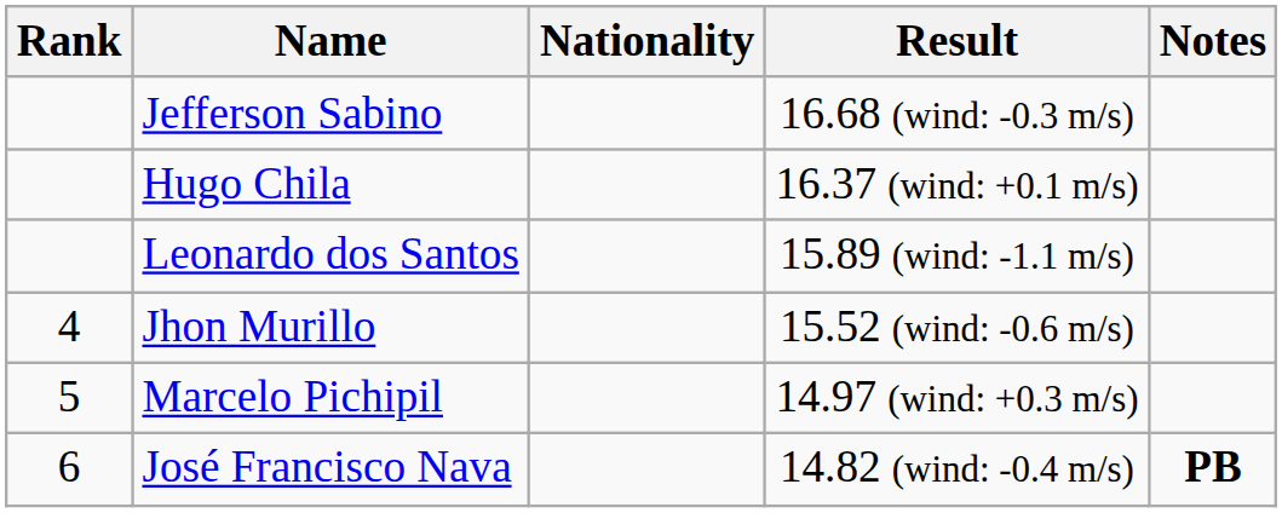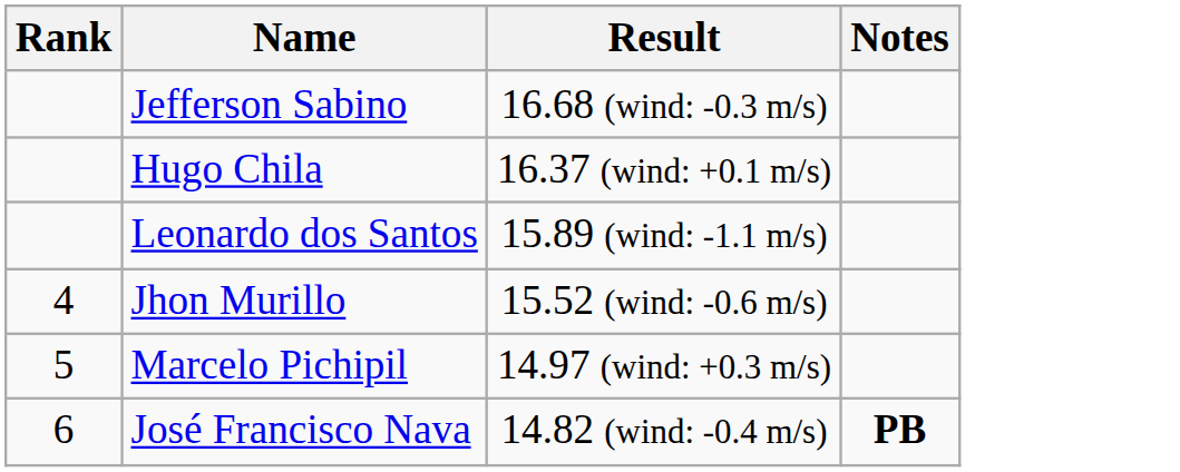- column: Nationality
